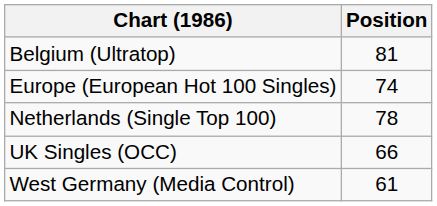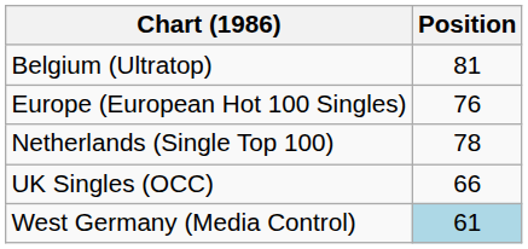Europe (European Hot 100 Singles) | Position: 74 -> 76
West Germany (Media Control) | Position: no background -> lightblue background
